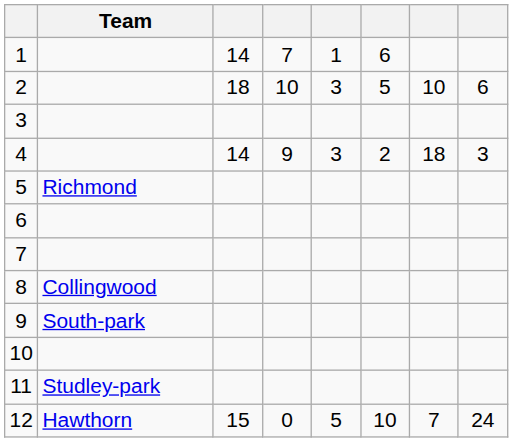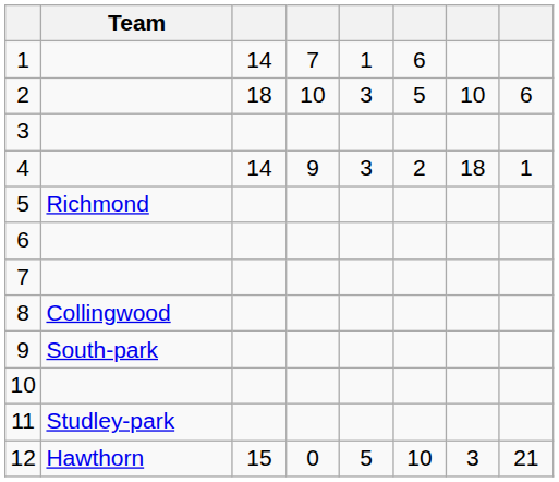4 | column 8: 3 -> 1
12 | column 7: 7 -> 3
12 | column 8: 24 -> 21
